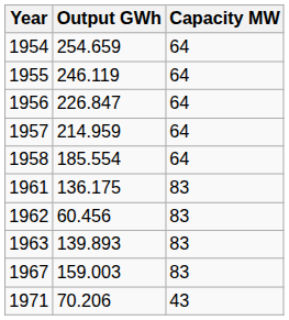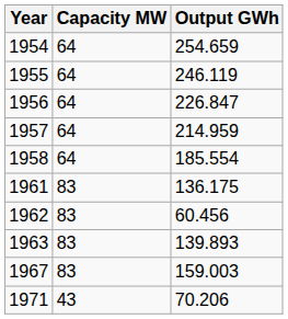columns swapped: Capacity MW <-> Output GWh
